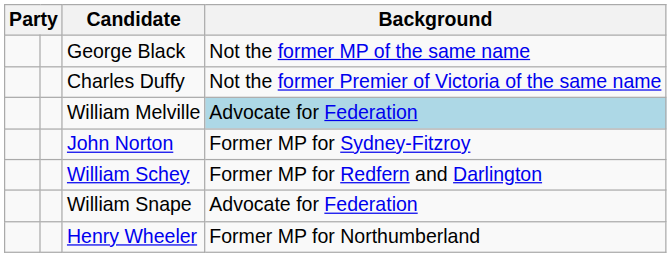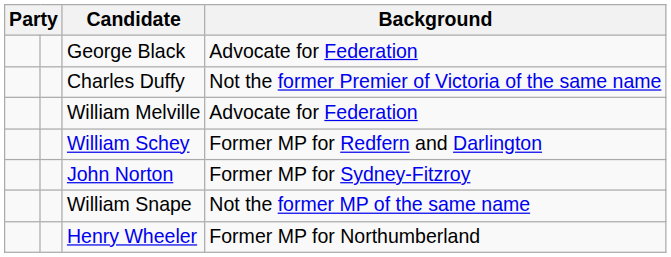George Black | Background: Not the former MP of the same name -> Advocate for Federation
William Melville | Background: lightblue background -> no background
rows swapped: John Norton <-> William Schey
William Snape | Background: Advocate for Federation -> Not the former MP of the same name
